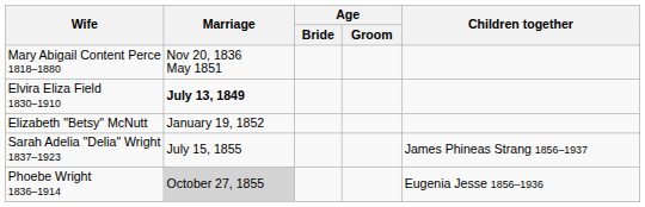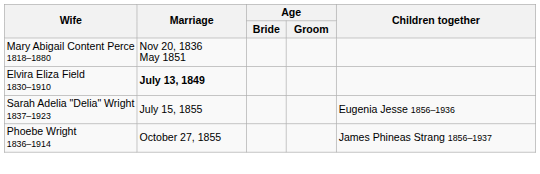- row: Elizabeth "Betsy" McNutt | January 19, 1852
Sarah Adelia "Delia" Wright 1837–1923 | Children together: James Phineas Strang 1856–1937 -> Eugenia Jesse 1856–1936
Phoebe Wright 1836–1914 | Marriage: lightgrey background -> no background
Phoebe Wright 1836–1914 | Children together: Eugenia Jesse 1856–1936 -> James Phineas Strang 1856–1937
